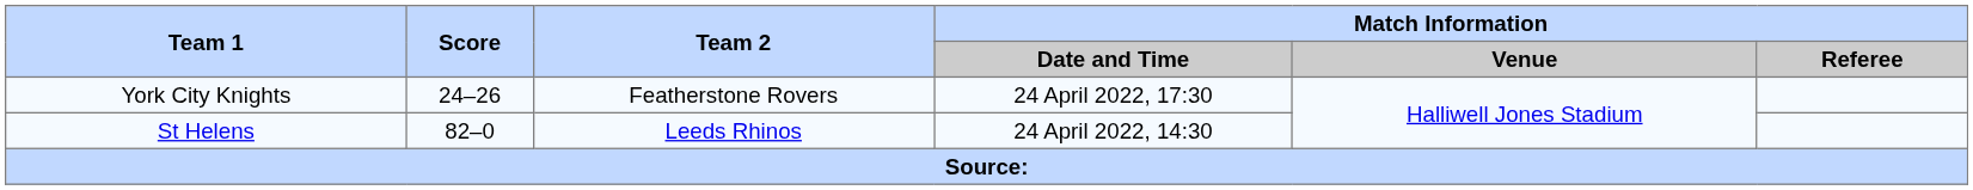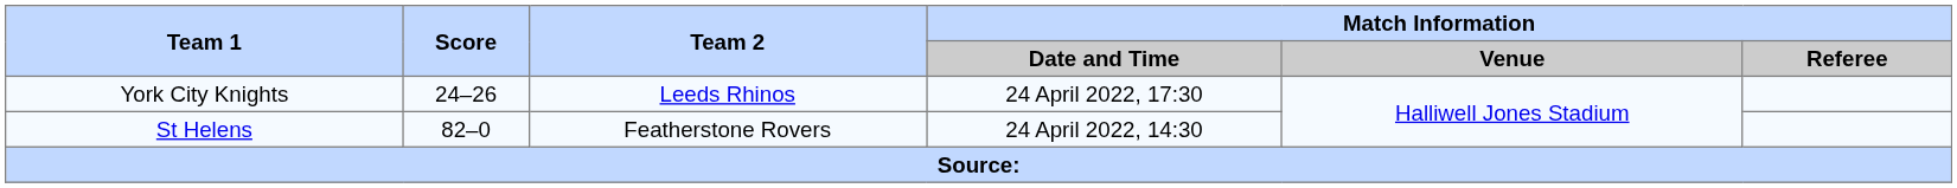York City Knights | Team 2: Featherstone Rovers -> Leeds Rhinos
St Helens | Team 2: Leeds Rhinos -> Featherstone Rovers
